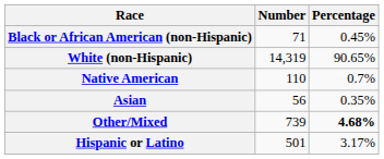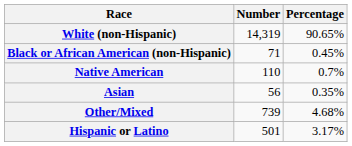rows swapped: White (non-Hispanic) <-> Black or African American (non-Hispanic)
Other/Mixed | Percentage: bold -> normal
